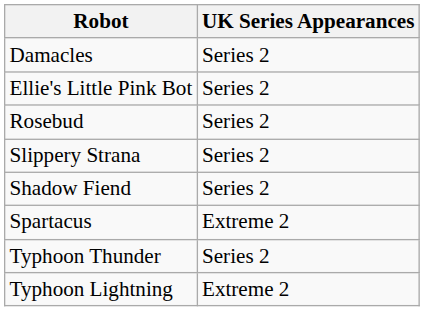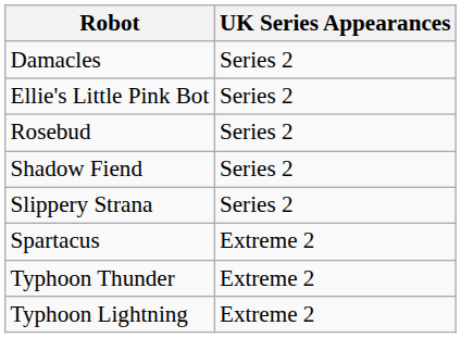rows swapped: Shadow Fiend <-> Slippery Strana
Typhoon Thunder | UK Series Appearances: Series 2 -> Extreme 2
